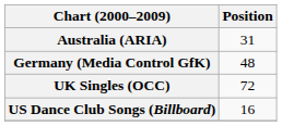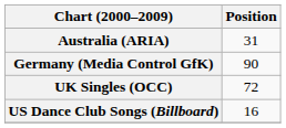Germany (Media Control GfK) | Position: 48 -> 90
